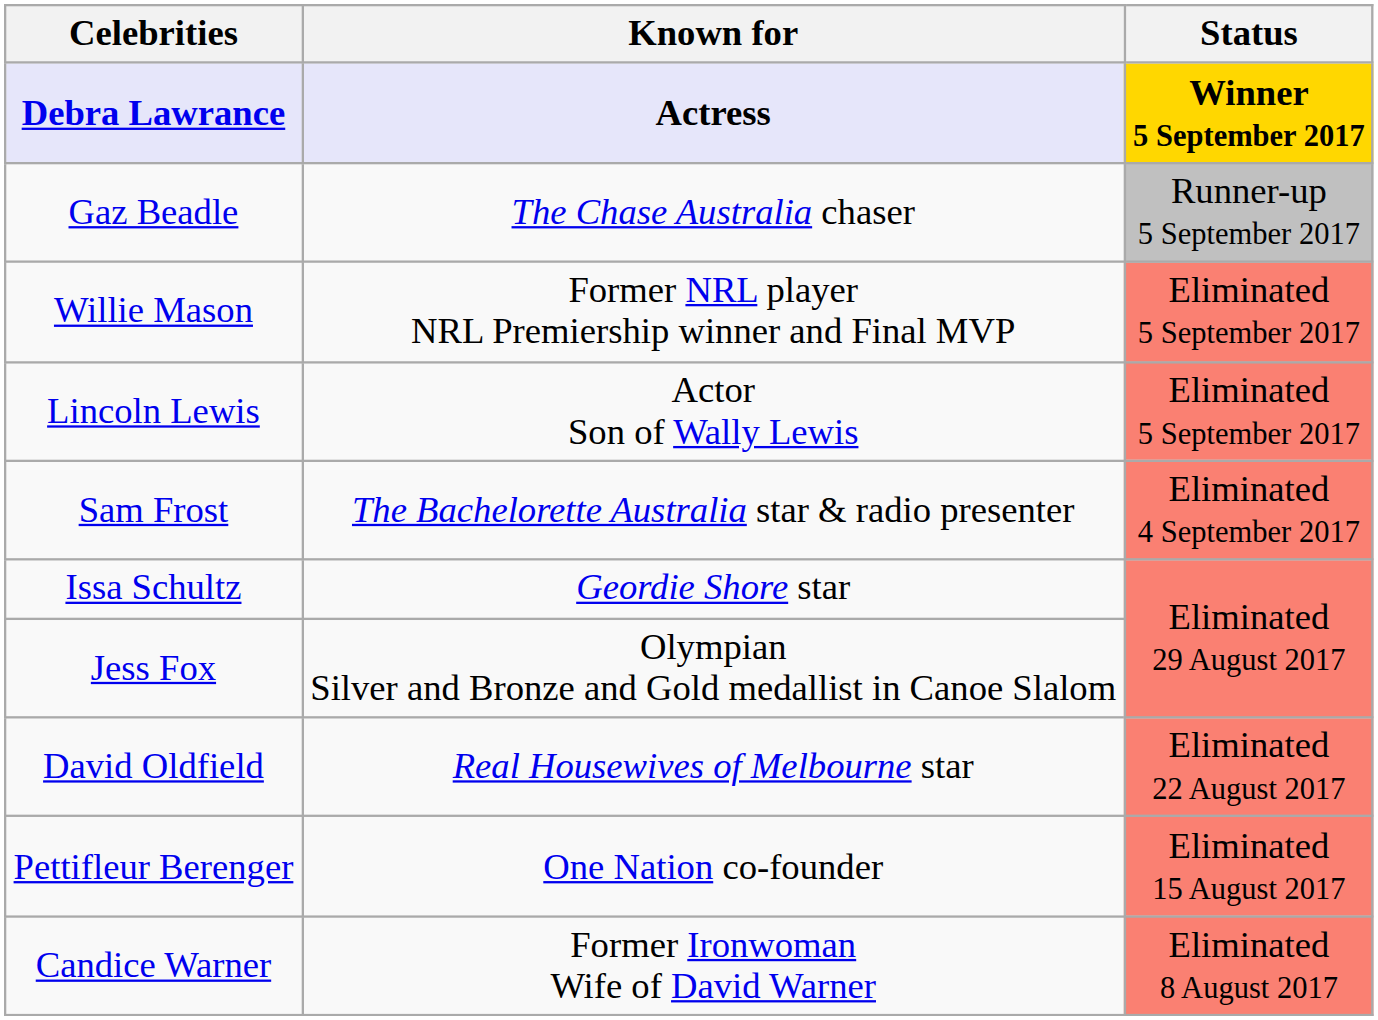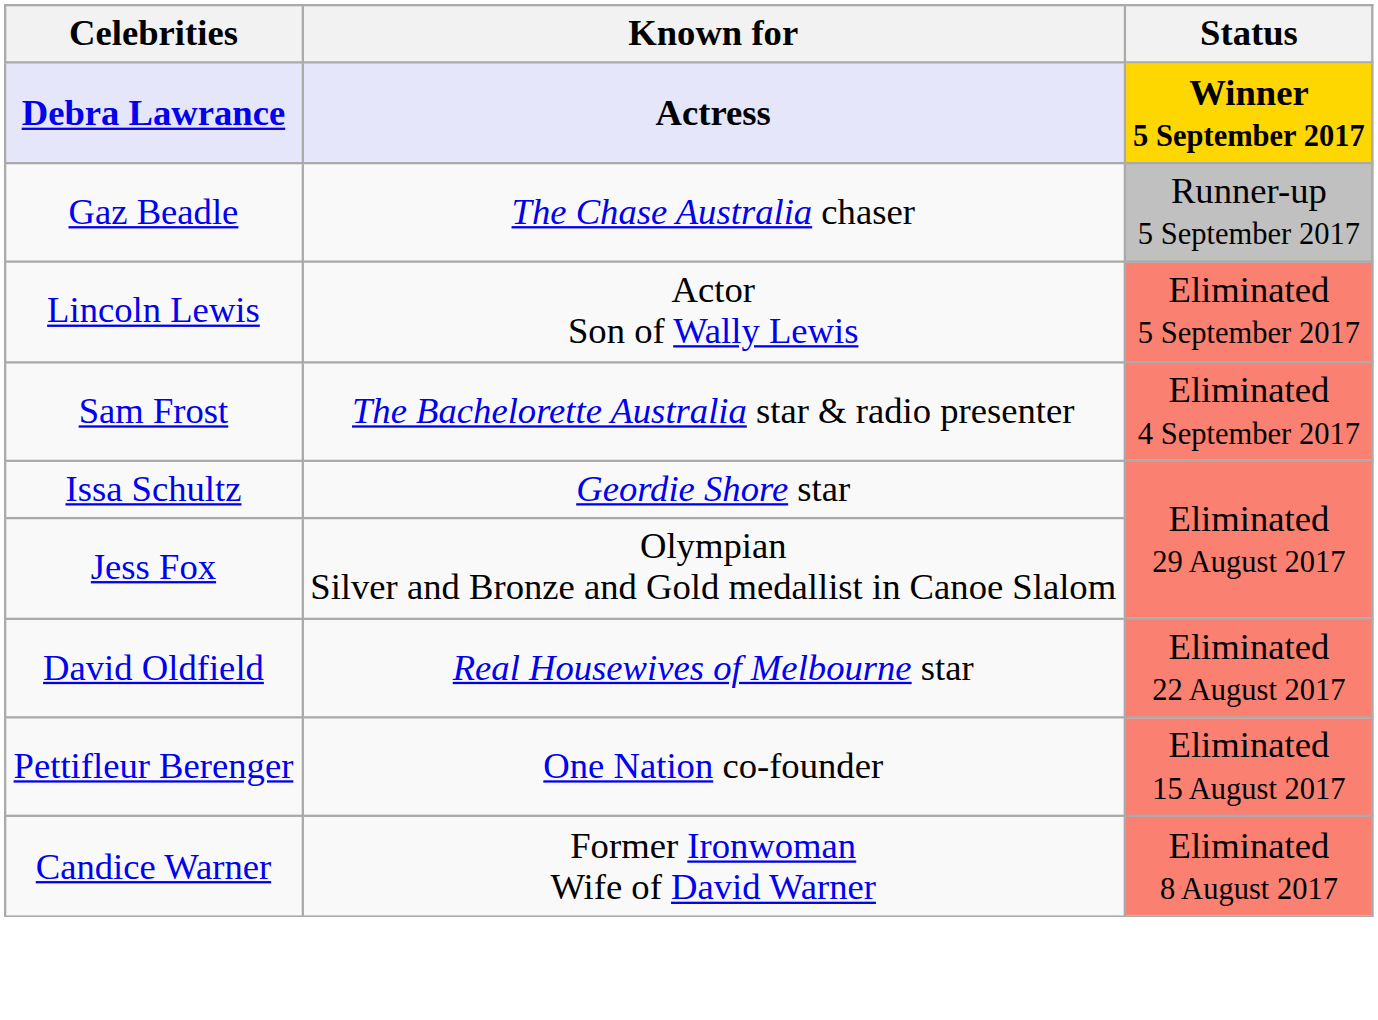- row: Willie Mason | Former NRL player NRL Premiership winner and Final MVP | Eliminated 5 September 2017
